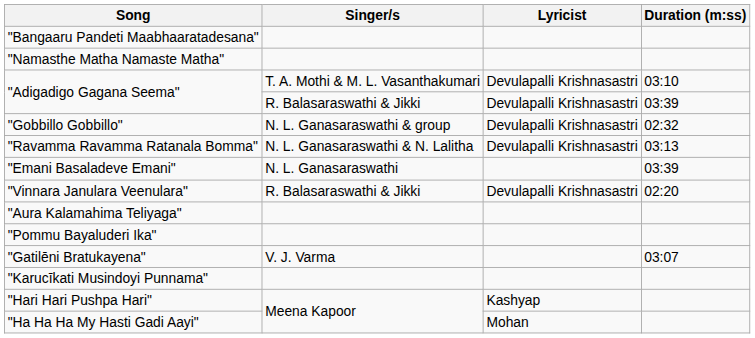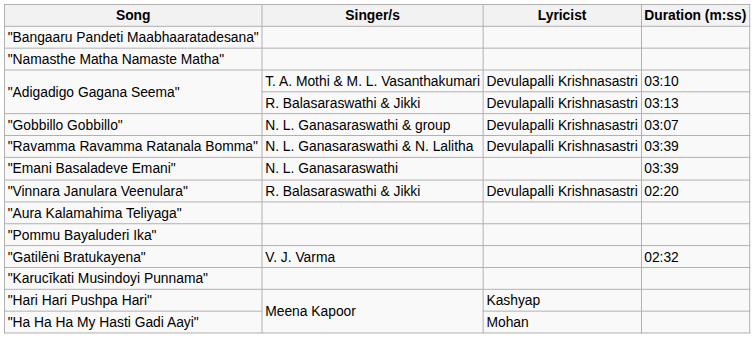"Adigadigo Gagana Seema" / R. Balasaraswathi & Jikki | Duration (m:ss): 03:39 -> 03:13
"Gobbillo Gobbillo" | Duration (m:ss): 02:32 -> 03:07
"Ravamma Ravamma Ratanala Bomma" | Duration (m:ss): 03:13 -> 03:39
"Gatilēni Bratukayena" | Duration (m:ss): 03:07 -> 02:32
